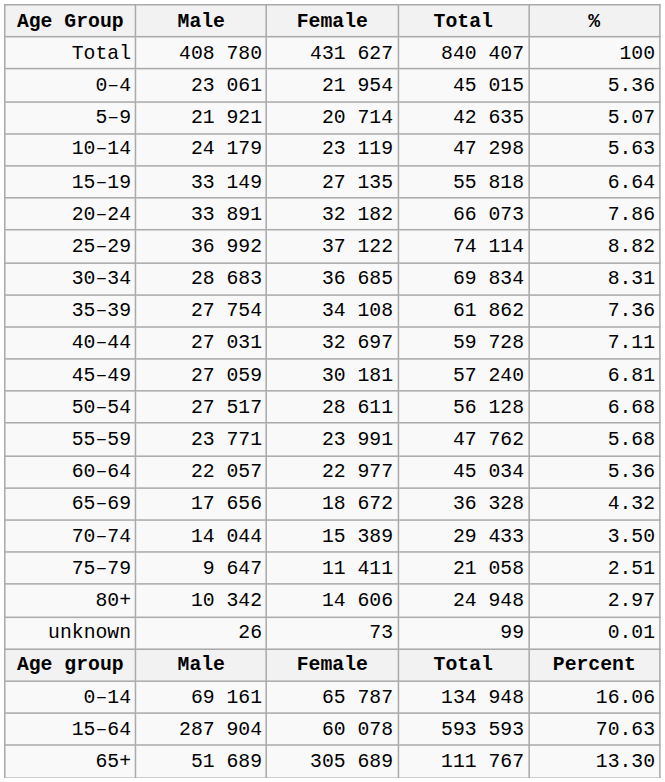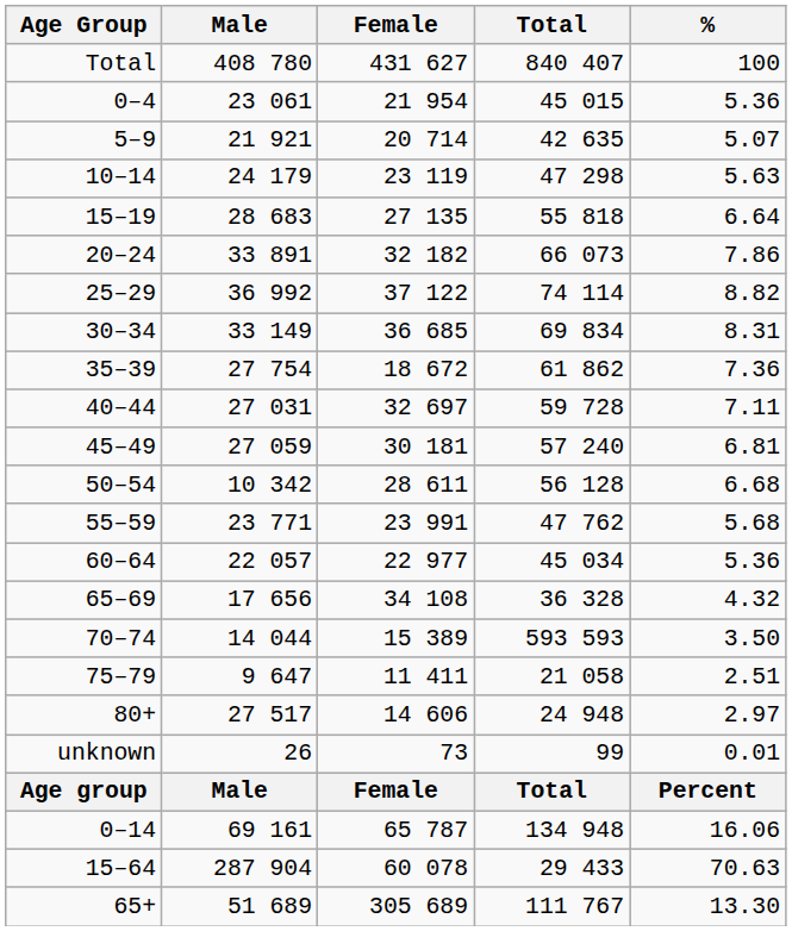15–19 | Male: 33 149 -> 28 683
30–34 | Male: 28 683 -> 33 149
35–39 | Female: 34 108 -> 18 672
50–54 | Male: 27 517 -> 10 342
65–69 | Female: 18 672 -> 34 108
70–74 | Total: 29 433 -> 593 593
80+ | Male: 10 342 -> 27 517
15–64 | Total: 593 593 -> 29 433
